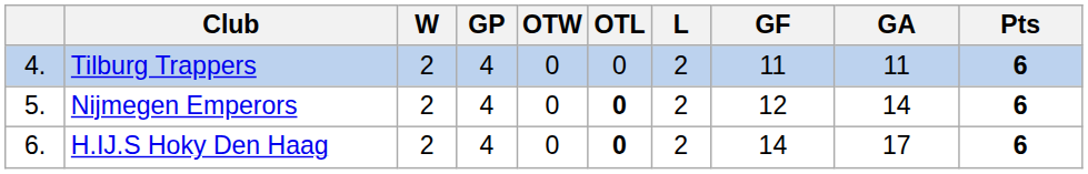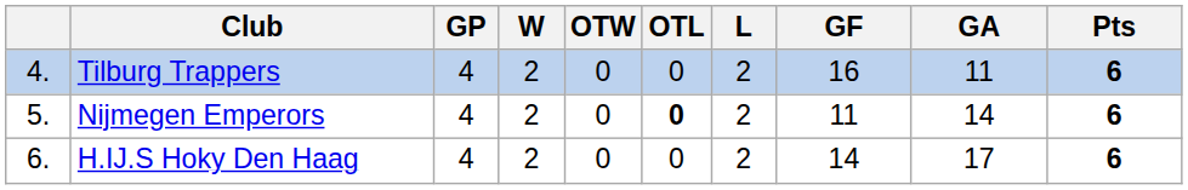columns swapped: GP <-> W
Tilburg Trappers | GF: 11 -> 16
Nijmegen Emperors | GF: 12 -> 11
H.IJ.S Hoky Den Haag | OTL: bold -> normal
